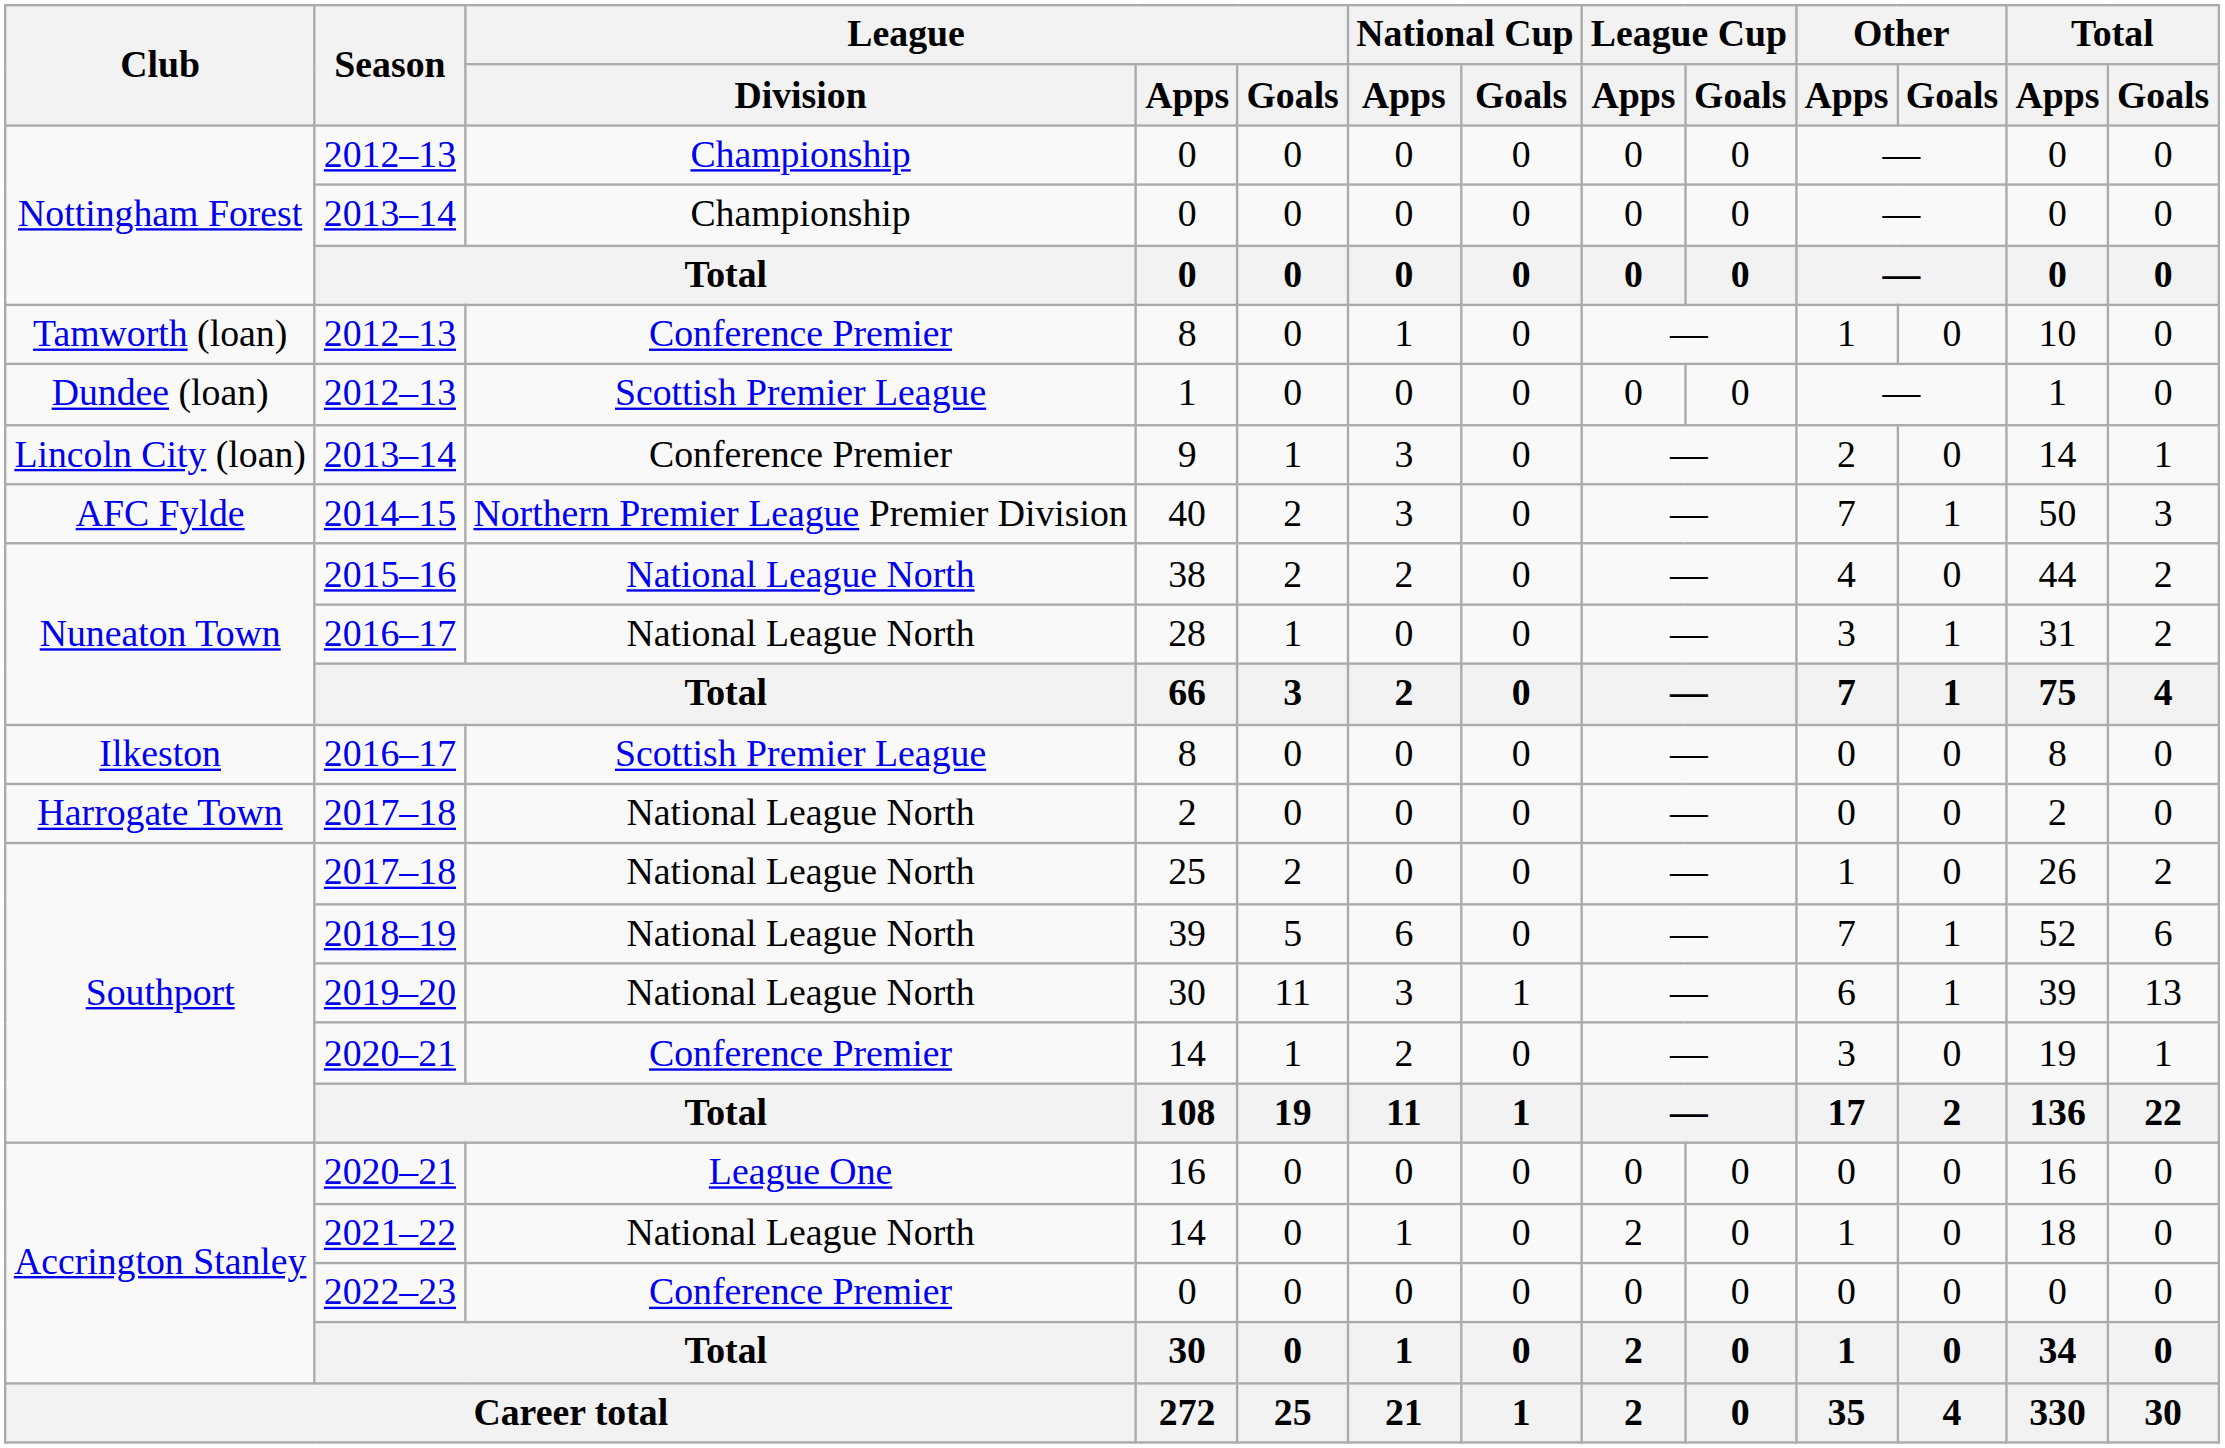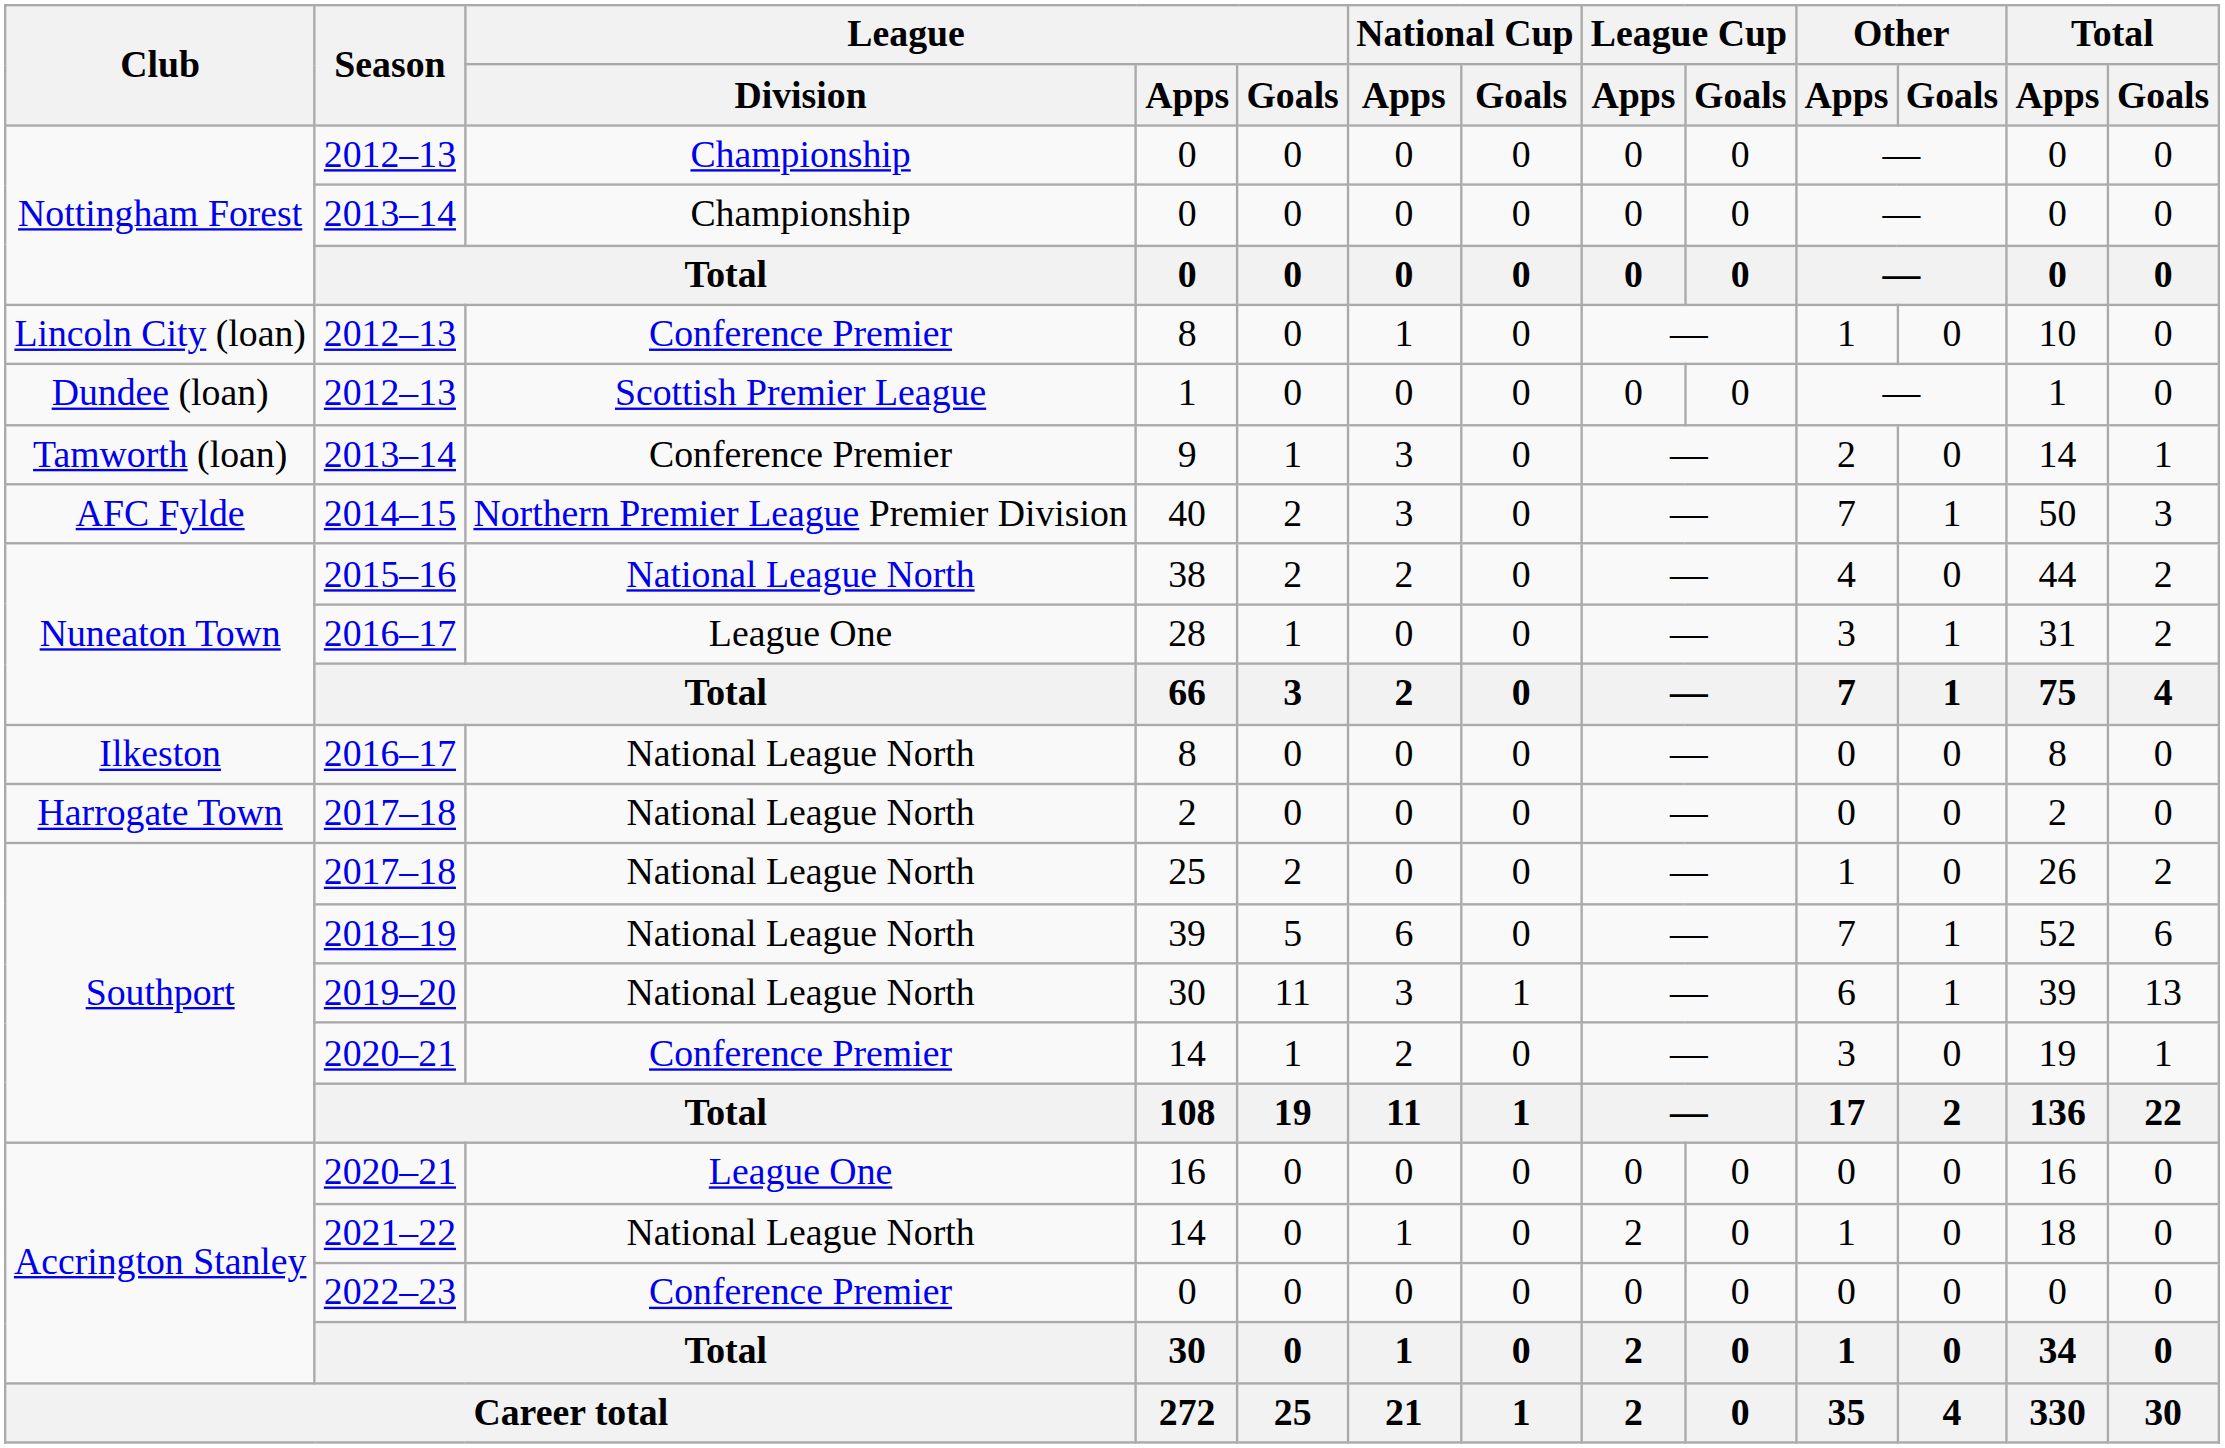2012–13 / 8 | Club: Tamworth (loan) -> Lincoln City (loan)
9 | Club: Lincoln City (loan) -> Tamworth (loan)
28 | League / Division: National League North -> League One
2016–17 / 8 | League / Division: Scottish Premier League -> National League North
